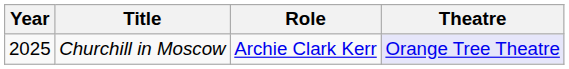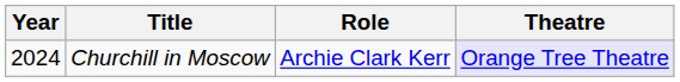Churchill in Moscow | Year: 2025 -> 2024
